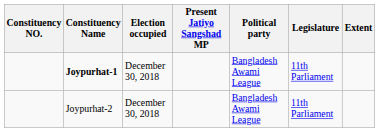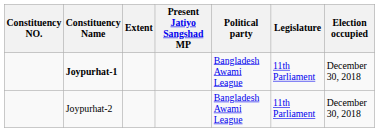columns swapped: Extent <-> Election occupied
